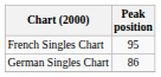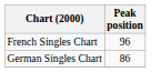French Singles Chart | Peak position: 95 -> 96
